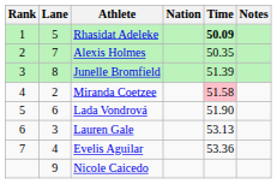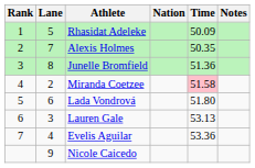Rhasidat Adeleke | Time: bold -> normal
Junelle Bromfield | Time: 51.39 -> 51.36
Lada Vondrová | Time: 51.90 -> 51.80
